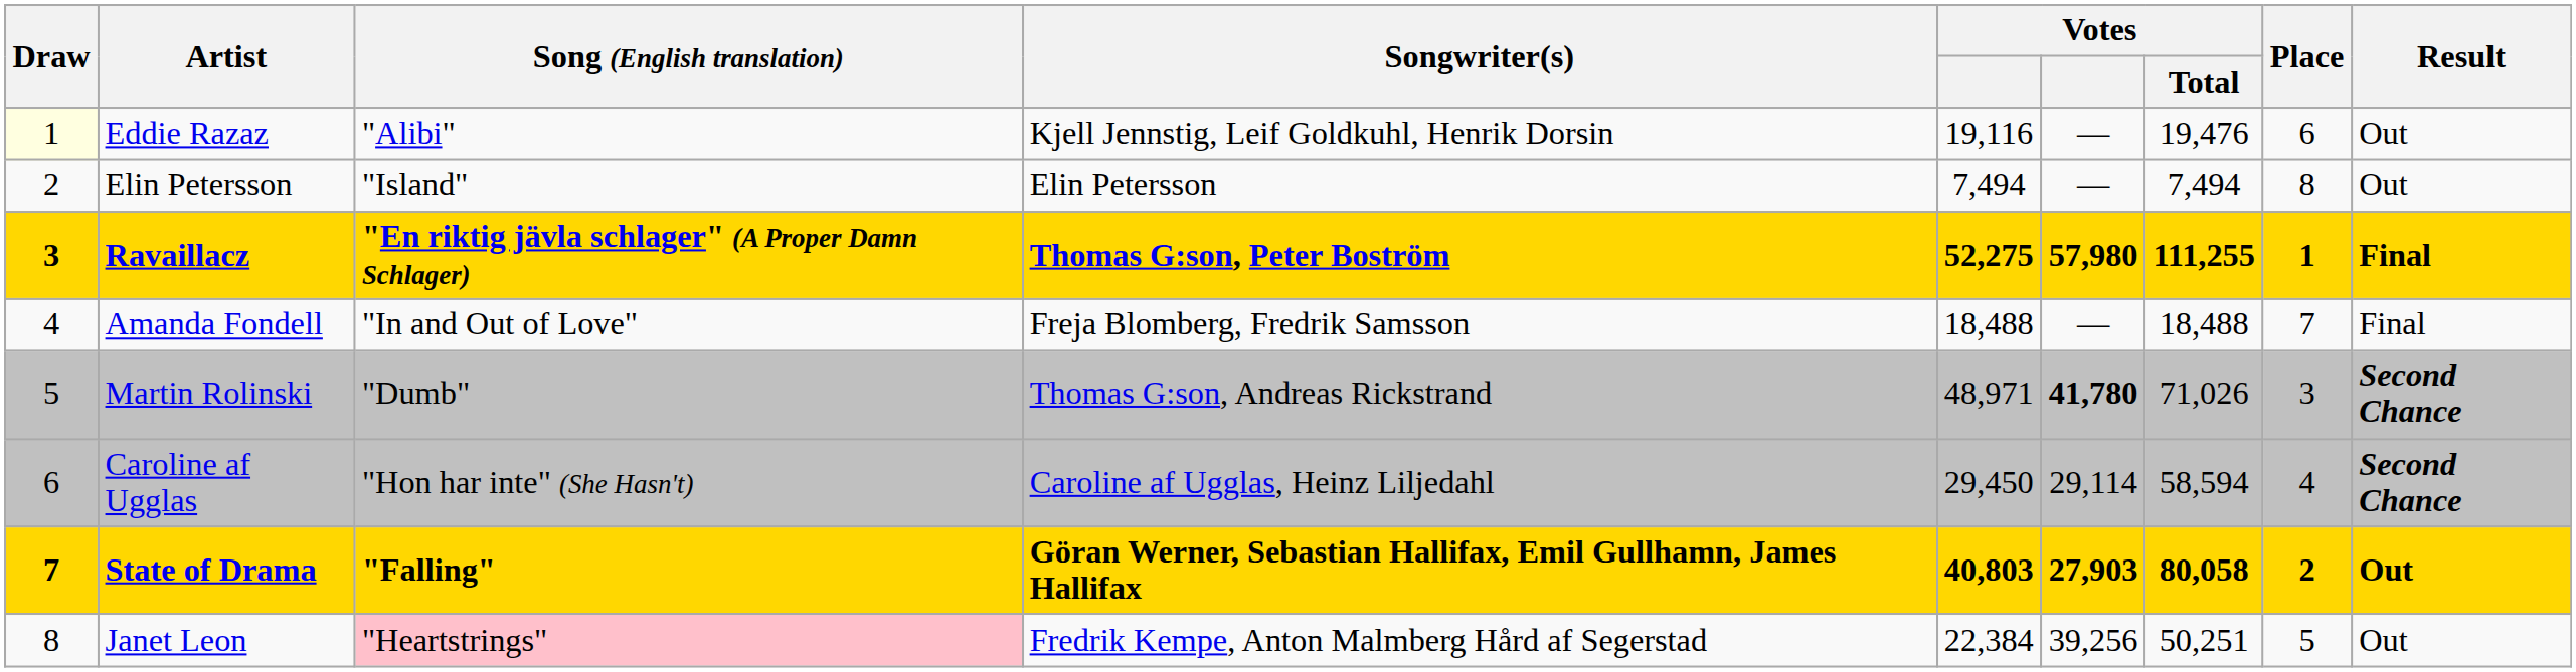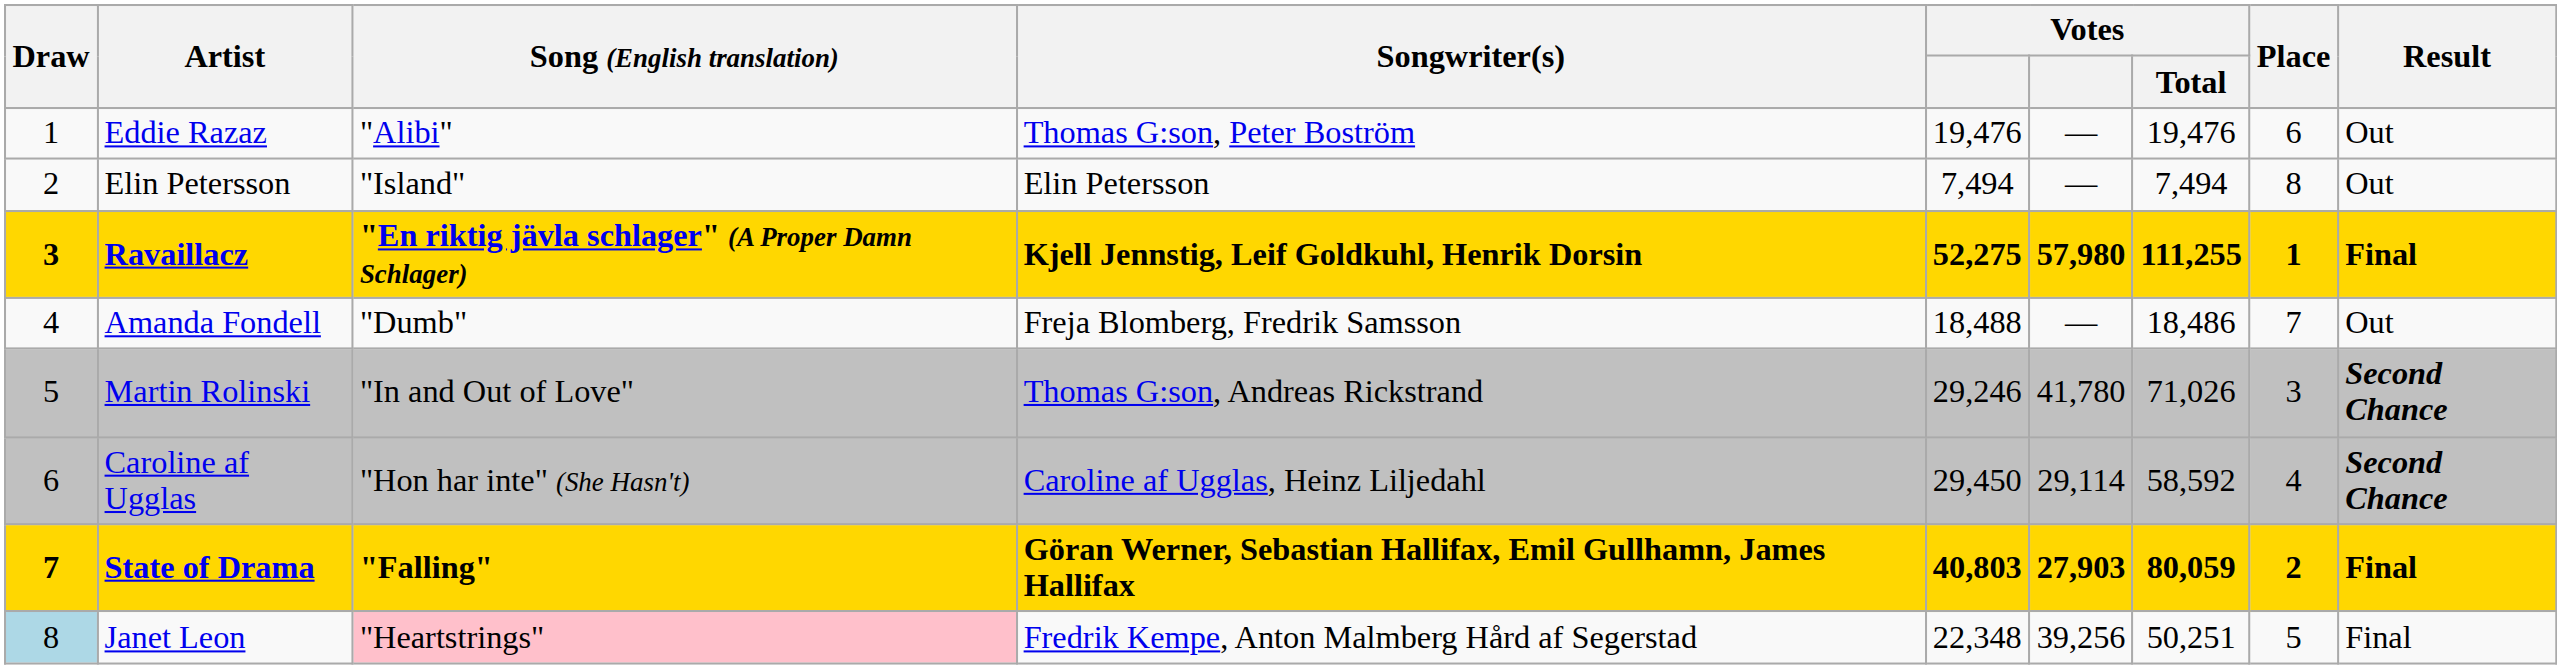Eddie Razaz | Draw: lightyellow background -> no background
Eddie Razaz | Songwriter(s): Kjell Jennstig, Leif Goldkuhl, Henrik Dorsin -> Thomas G:son, Peter Boström
Eddie Razaz | column 5: 19,116 -> 19,476
Ravaillacz | Songwriter(s): Thomas G:son, Peter Boström -> Kjell Jennstig, Leif Goldkuhl, Henrik Dorsin
Amanda Fondell | Song (English translation): "In and Out of Love" -> "Dumb"
Amanda Fondell | Votes / Total: 18,488 -> 18,486
Amanda Fondell | Result: Final -> Out
Martin Rolinski | Song (English translation): "Dumb" -> "In and Out of Love"
Martin Rolinski | column 5: 48,971 -> 29,246
Martin Rolinski | column 6: bold -> normal
Caroline af Ugglas | Votes / Total: 58,594 -> 58,592
State of Drama | Votes / Total: 80,058 -> 80,059
State of Drama | Result: Out -> Final
Janet Leon | Draw: no background -> lightblue background
Janet Leon | column 5: 22,384 -> 22,348
Janet Leon | Result: Out -> Final
